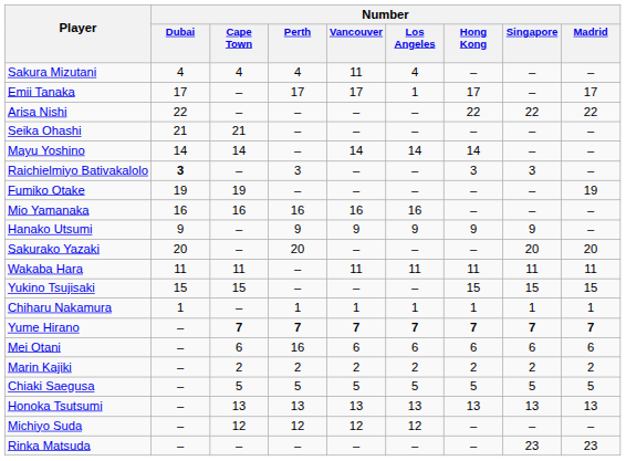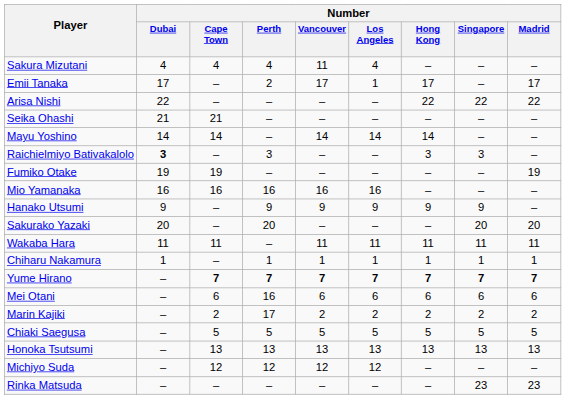Emii Tanaka | Number / Perth: 17 -> 2
- row: Yukino Tsujisaki | 15 | 15 | – | – | – | 15 | 15 | 15
Marin Kajiki | Number / Perth: 2 -> 17
